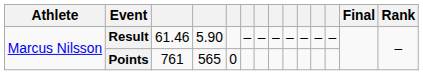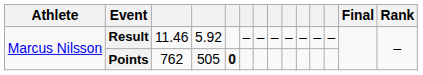Result | column 3: 61.46 -> 11.46
Result | column 4: 5.90 -> 5.92
Points | column 3: 761 -> 762
Points | column 4: 565 -> 505
Points | column 5: normal -> bold
